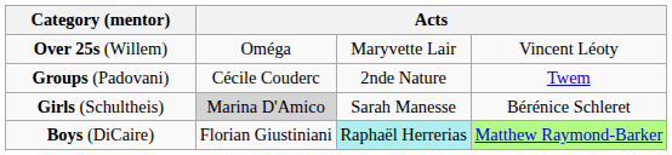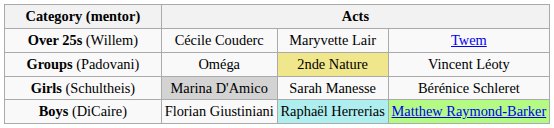Over 25s (Willem) | column 2: Oméga -> Cécile Couderc
Over 25s (Willem) | column 4: Vincent Léoty -> Twem
Groups (Padovani) | column 2: Cécile Couderc -> Oméga
Groups (Padovani) | column 3: no background -> khaki background
Groups (Padovani) | column 4: Twem -> Vincent Léoty
